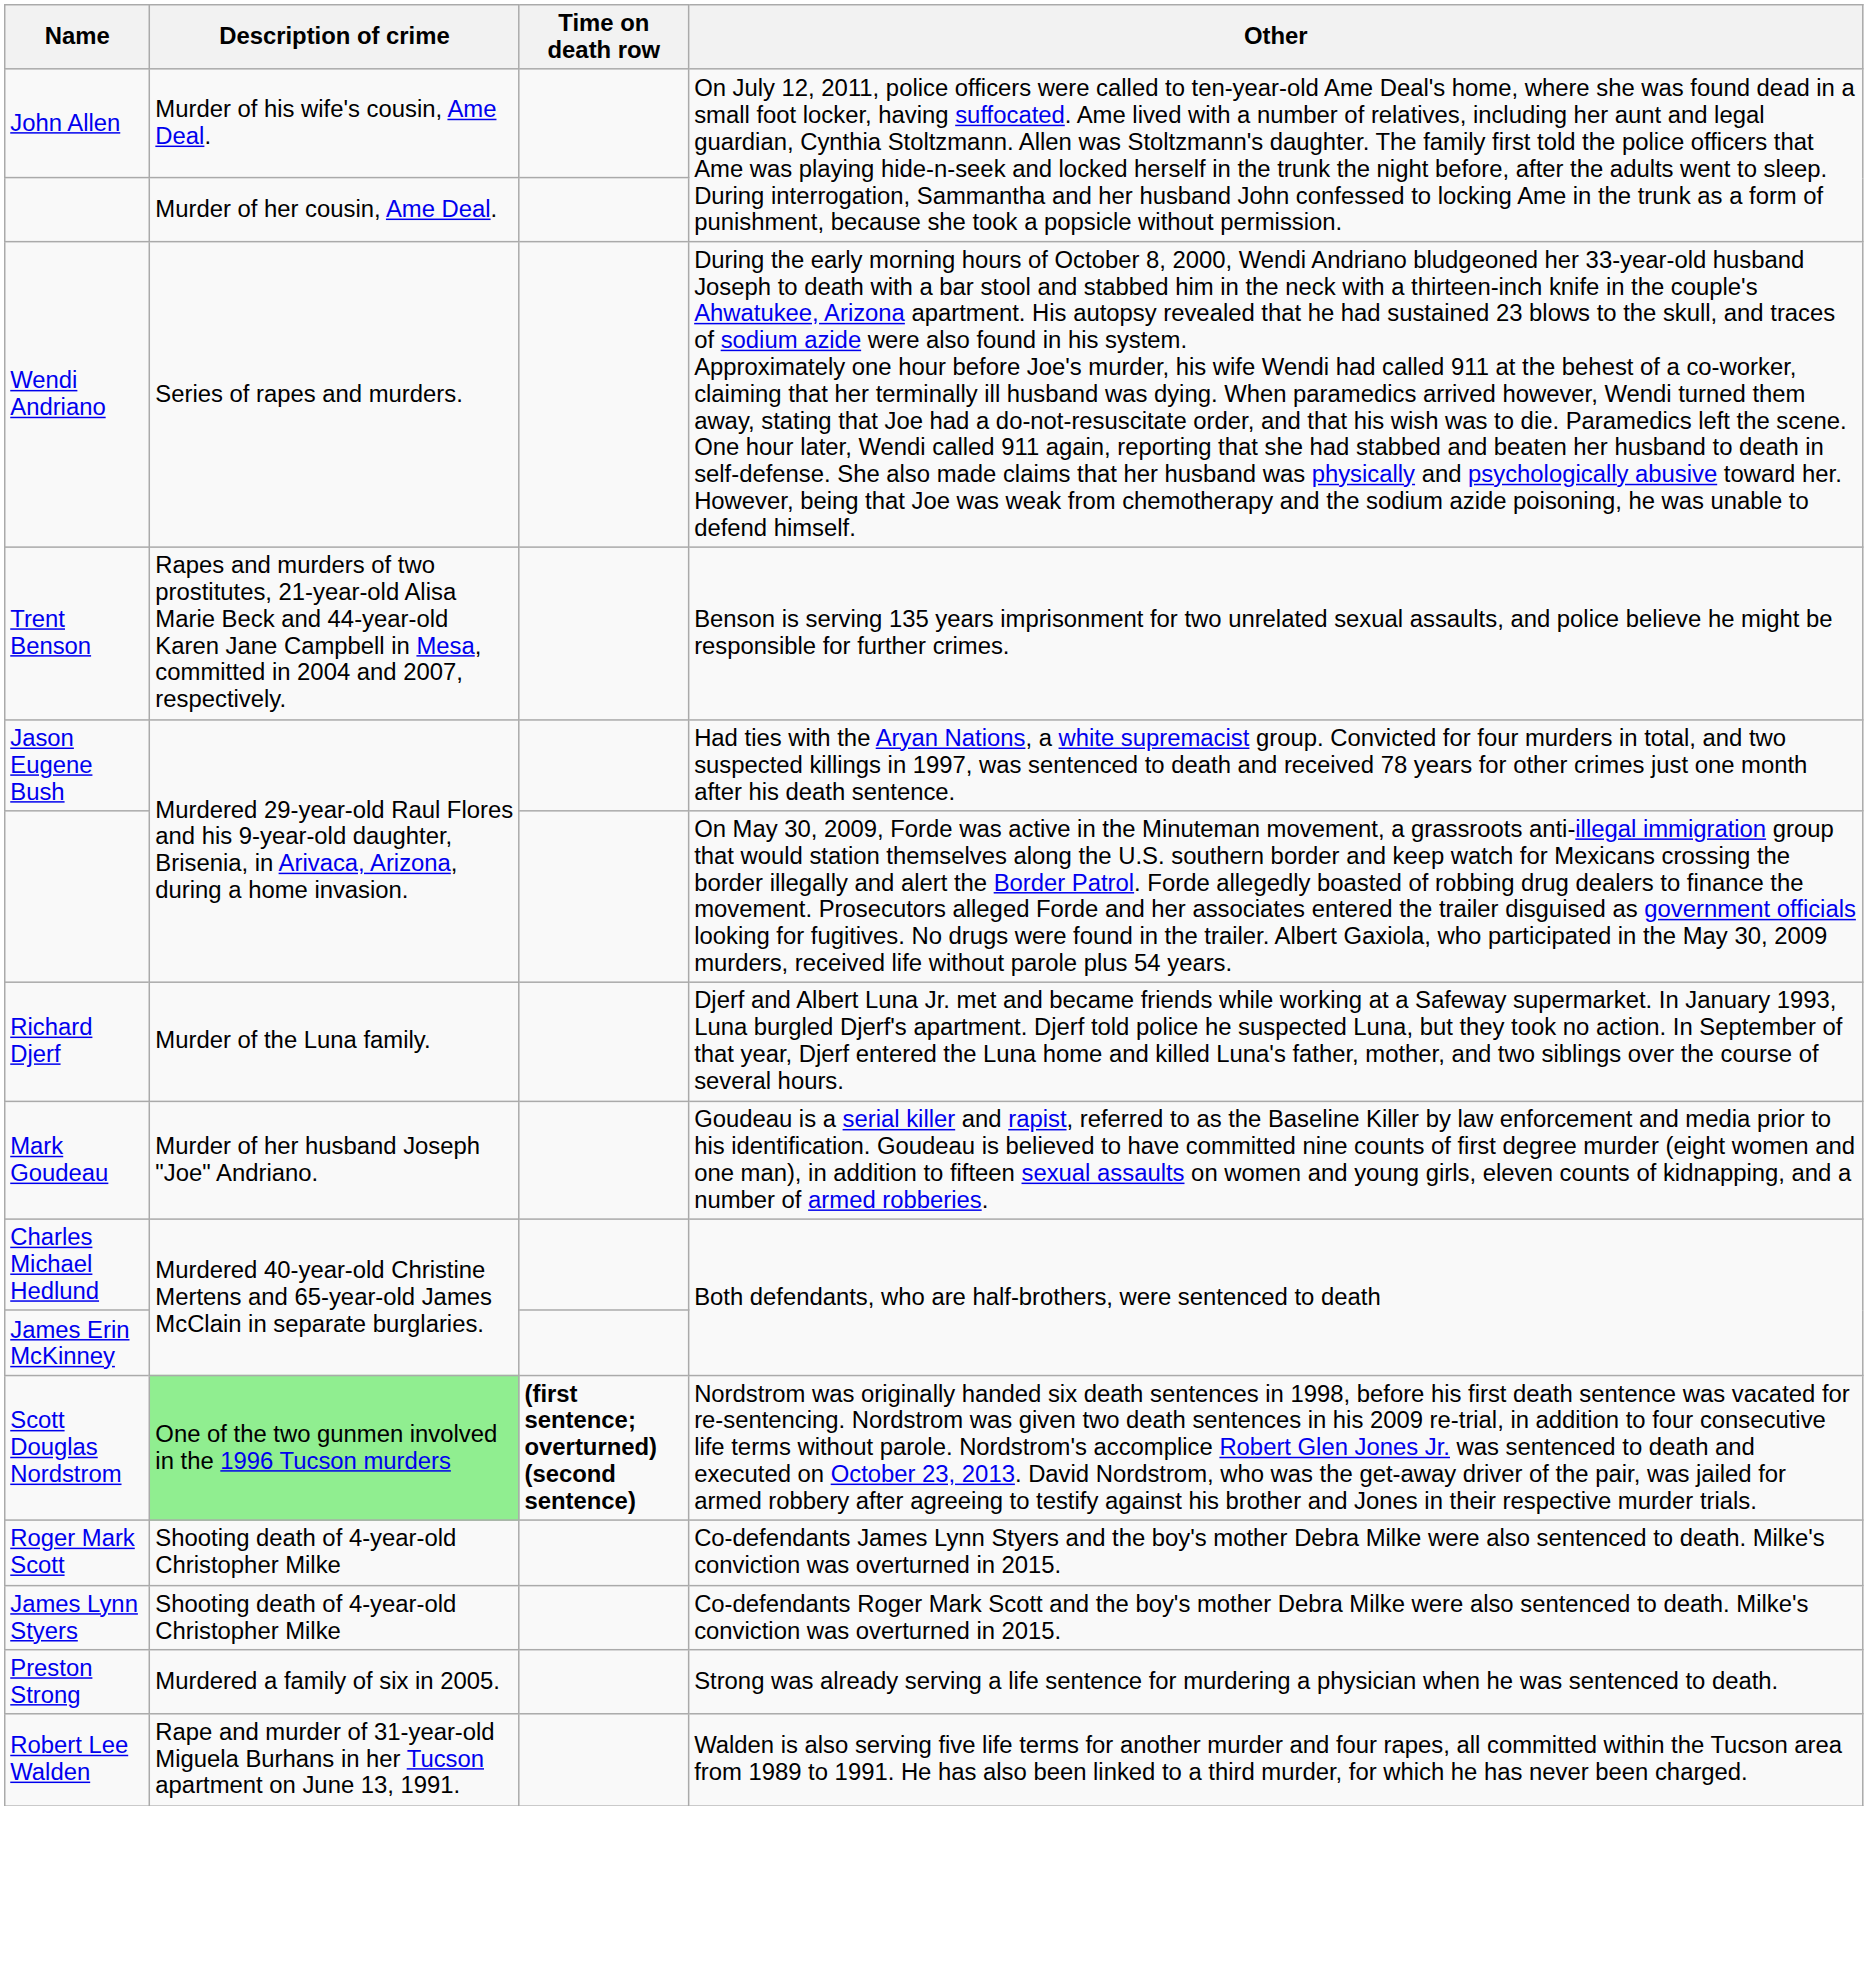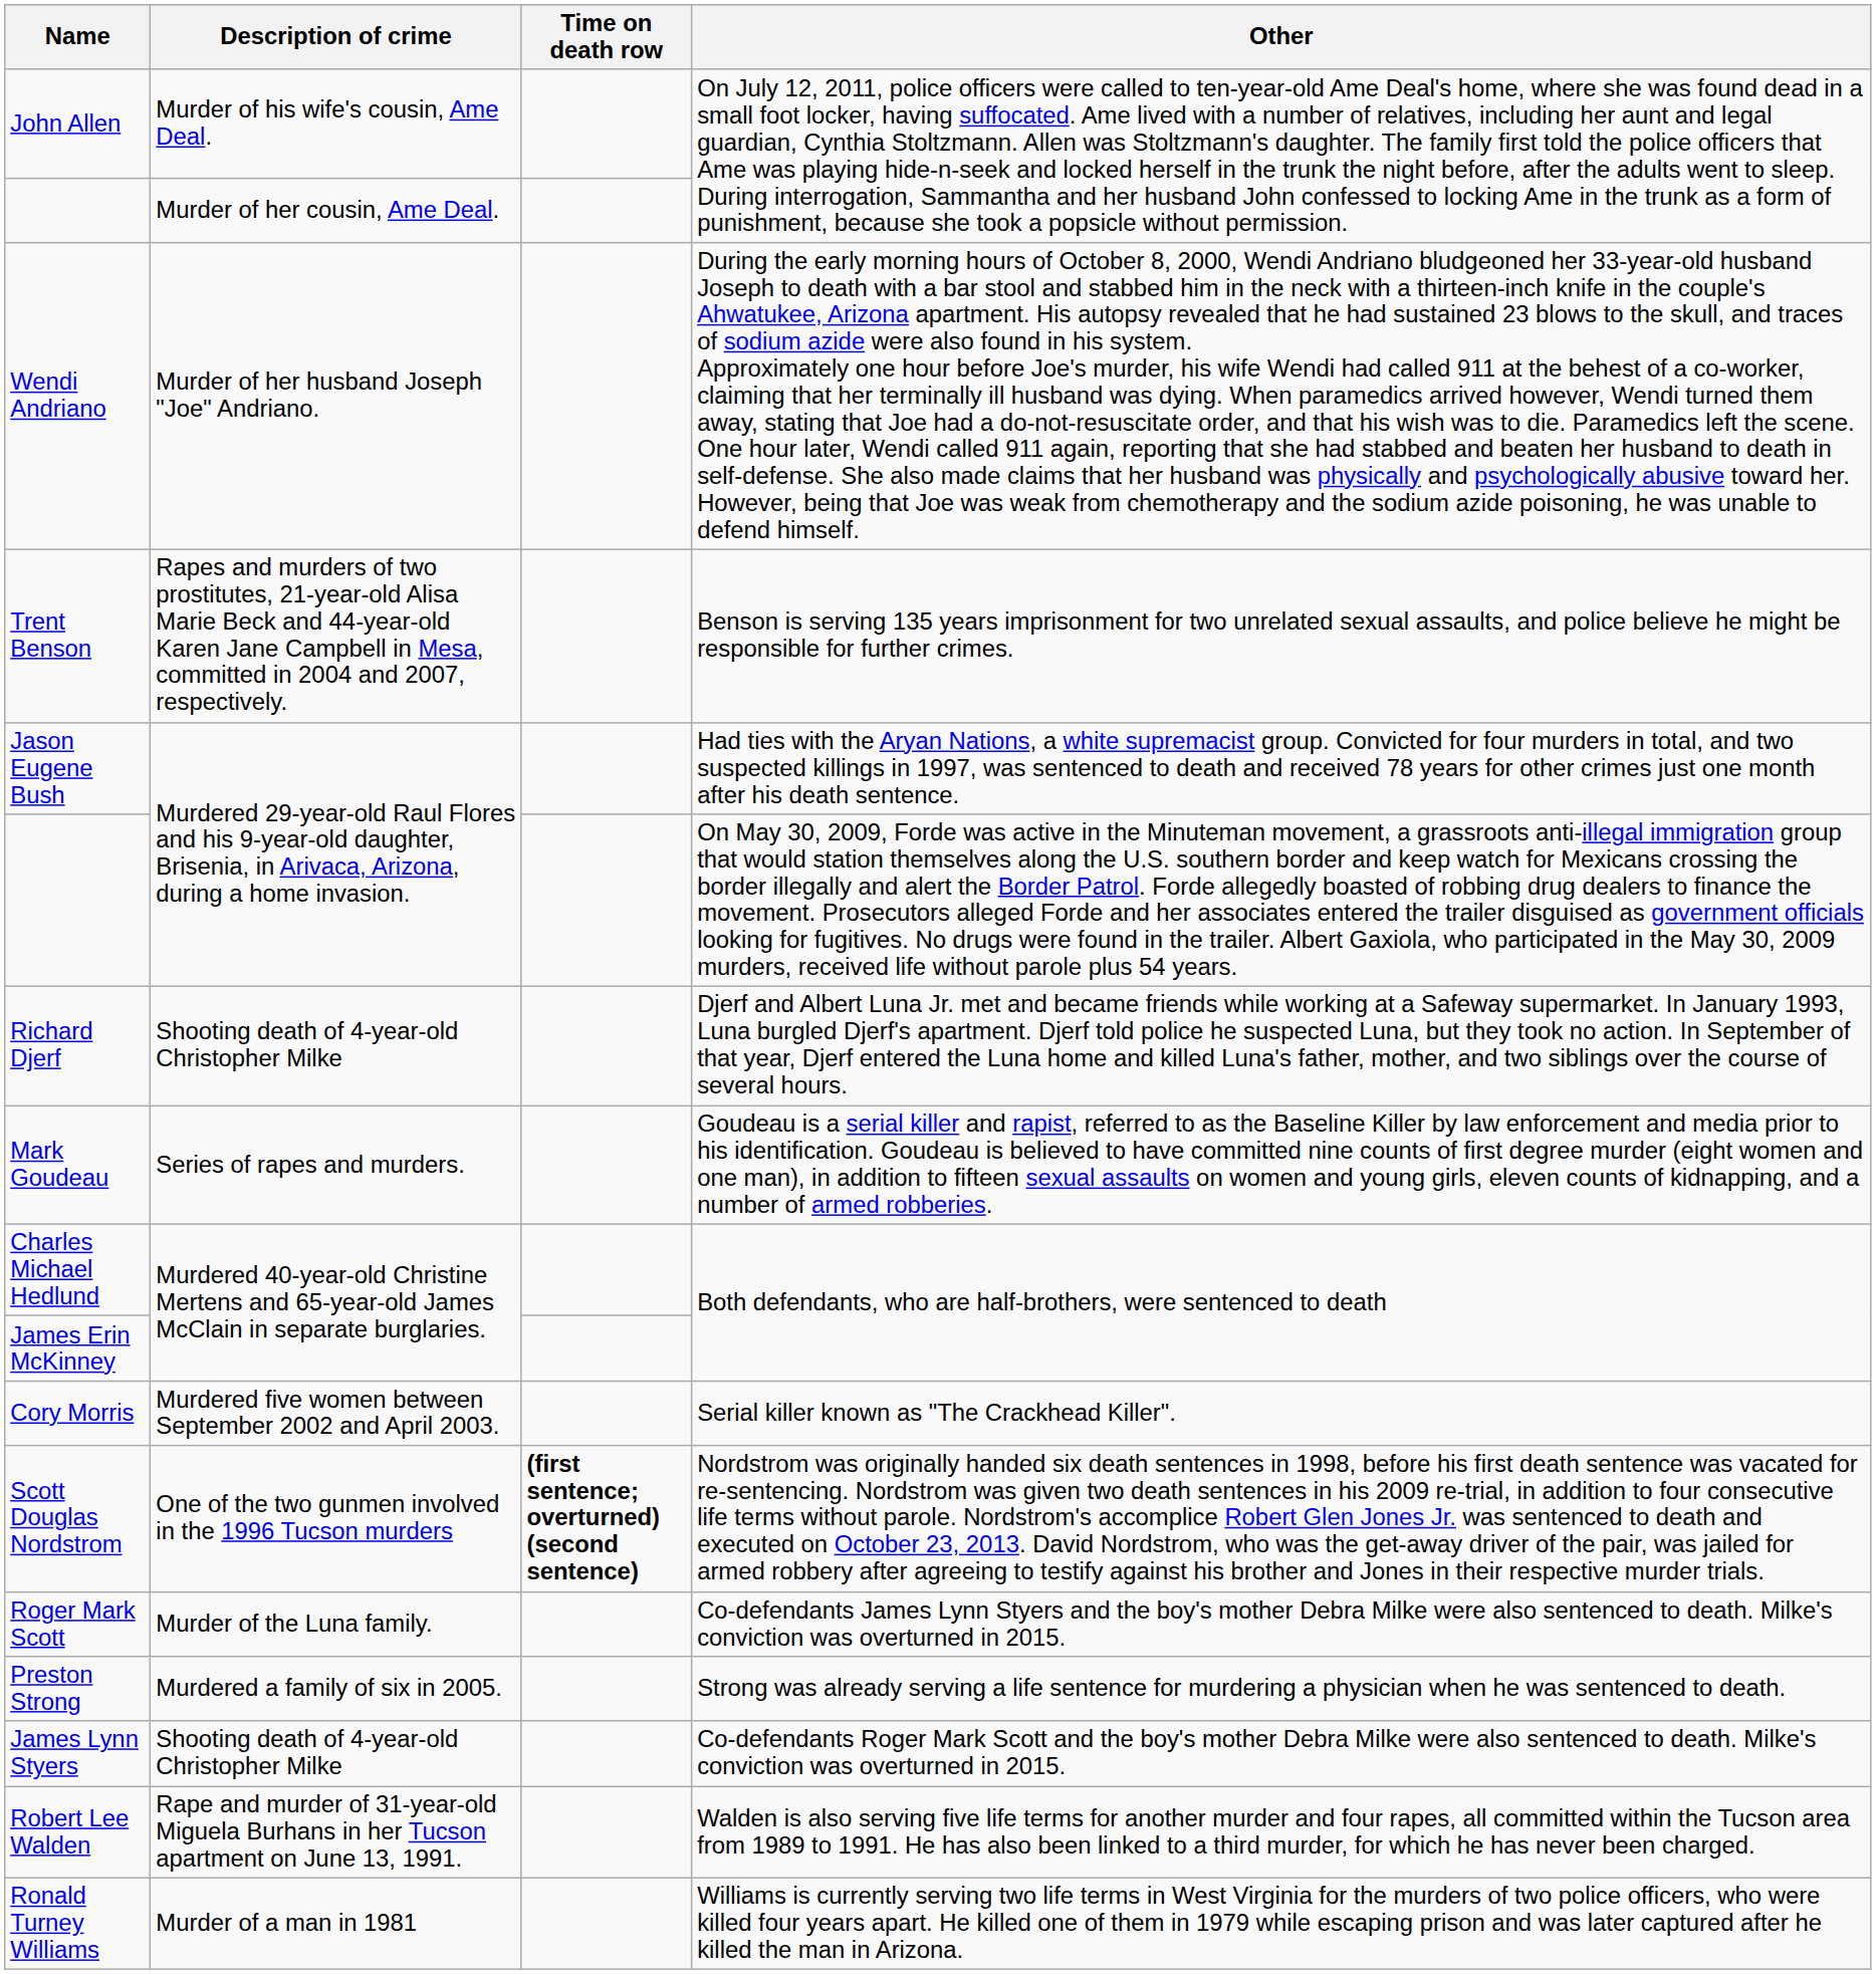Wendi Andriano | Description of crime: Series of rapes and murders. -> Murder of her husband Joseph "Joe" Andriano.
Richard Djerf | Description of crime: Murder of the Luna family. -> Shooting death of 4-year-old Christopher Milke
Mark Goudeau | Description of crime: Murder of her husband Joseph "Joe" Andriano. -> Series of rapes and murders.
+ row: Cory Morris | Murdered five women between September 2002 and April 2003. | Serial killer known as "The Crackhead Killer".
Scott Douglas Nordstrom | Description of crime: lightgreen background -> no background
Roger Mark Scott | Description of crime: Shooting death of 4-year-old Christopher Milke -> Murder of the Luna family.
rows swapped: Preston Strong <-> James Lynn Styers
+ row: Ronald Turney Williams | Murder of a man in 1981 | Williams is currently serving two life terms in West Virginia for the murders of two police officers, who were killed four years apart. He killed one of them in 1979 while escaping prison and was later captured after he killed the man in Arizona.
